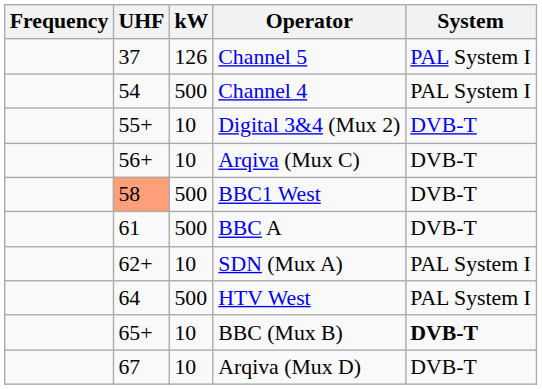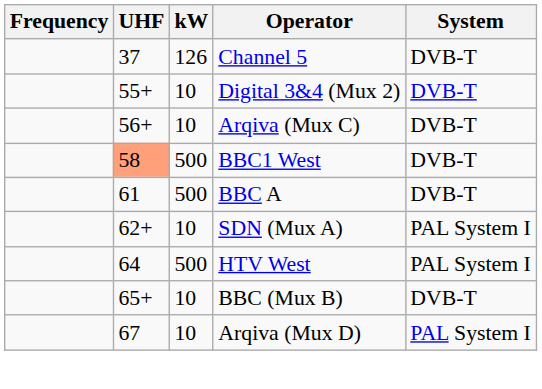Channel 5 | System: PAL System I -> DVB-T
- row: 54 | 500 | Channel 4 | PAL System I
BBC (Mux B) | System: bold -> normal
Arqiva (Mux D) | System: DVB-T -> PAL System I
